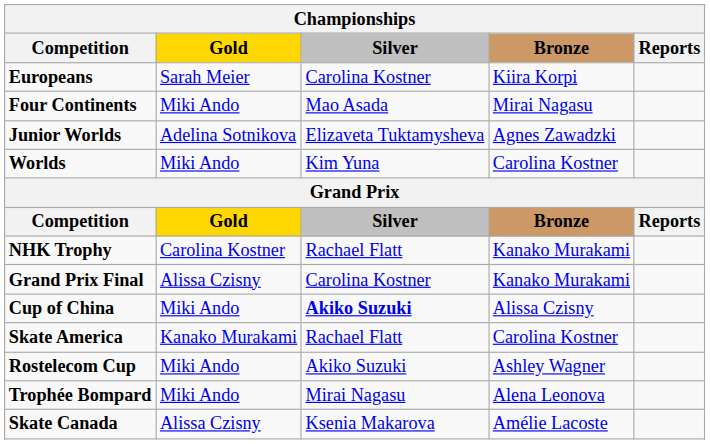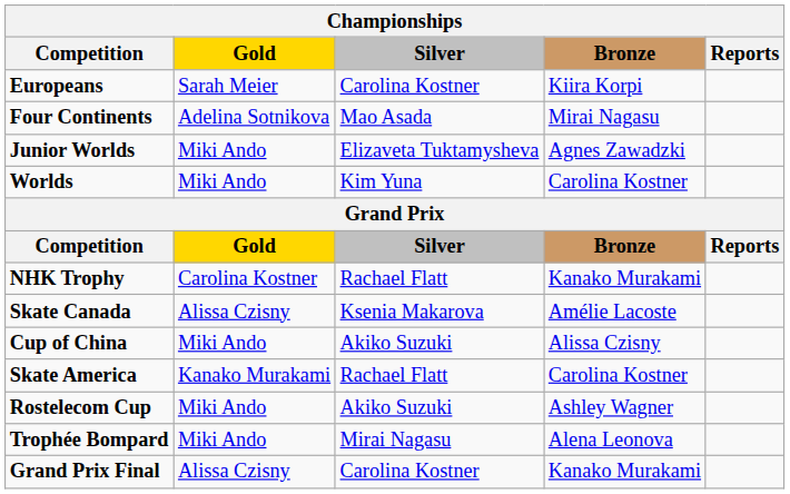Four Continents | Gold: Miki Ando -> Adelina Sotnikova
Junior Worlds | Gold: Adelina Sotnikova -> Miki Ando
rows swapped: Skate Canada <-> Grand Prix Final
Cup of China | Silver: bold -> normal
